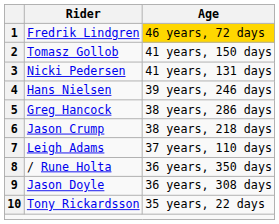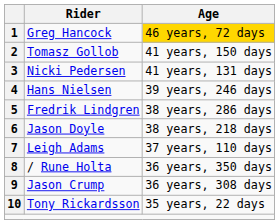1 | Rider: Fredrik Lindgren -> Greg Hancock
5 | Rider: Greg Hancock -> Fredrik Lindgren
6 | Rider: Jason Crump -> Jason Doyle
9 | Rider: Jason Doyle -> Jason Crump
